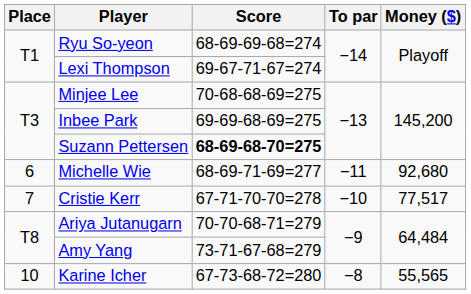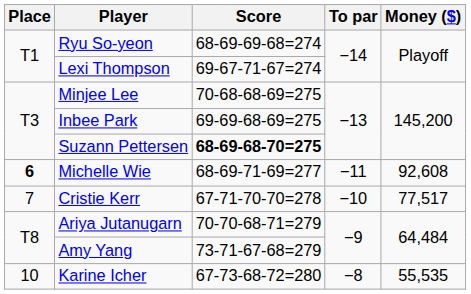Michelle Wie | Place: normal -> bold
Michelle Wie | Money ($): 92,680 -> 92,608
Karine Icher | Money ($): 55,565 -> 55,535
